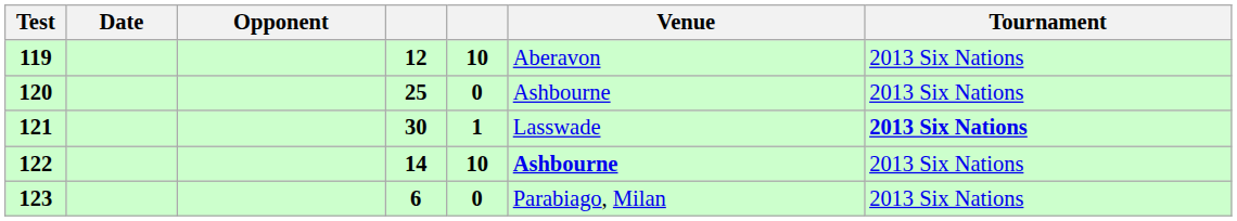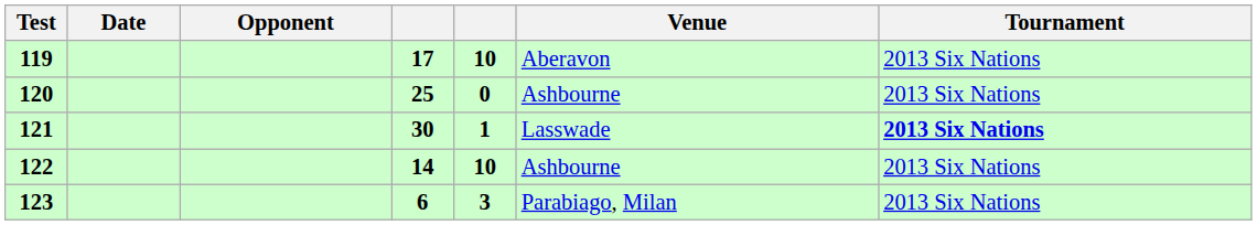119 | column 4: 12 -> 17
122 | Venue: bold -> normal
123 | column 5: 0 -> 3
